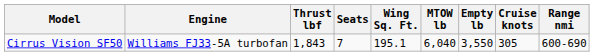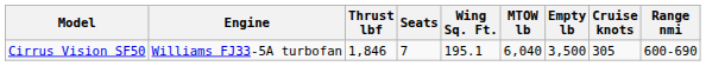Cirrus Vision SF50 | Thrust lbf: 1,843 -> 1,846
Cirrus Vision SF50 | Empty lb: 3,550 -> 3,500
